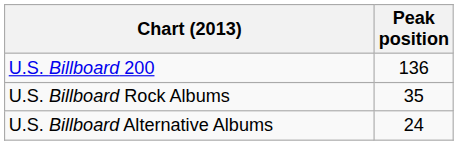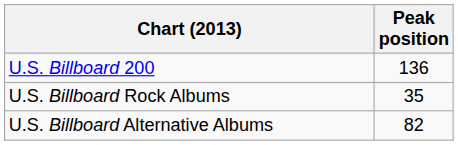U.S. Billboard Alternative Albums | Peak position: 24 -> 82
